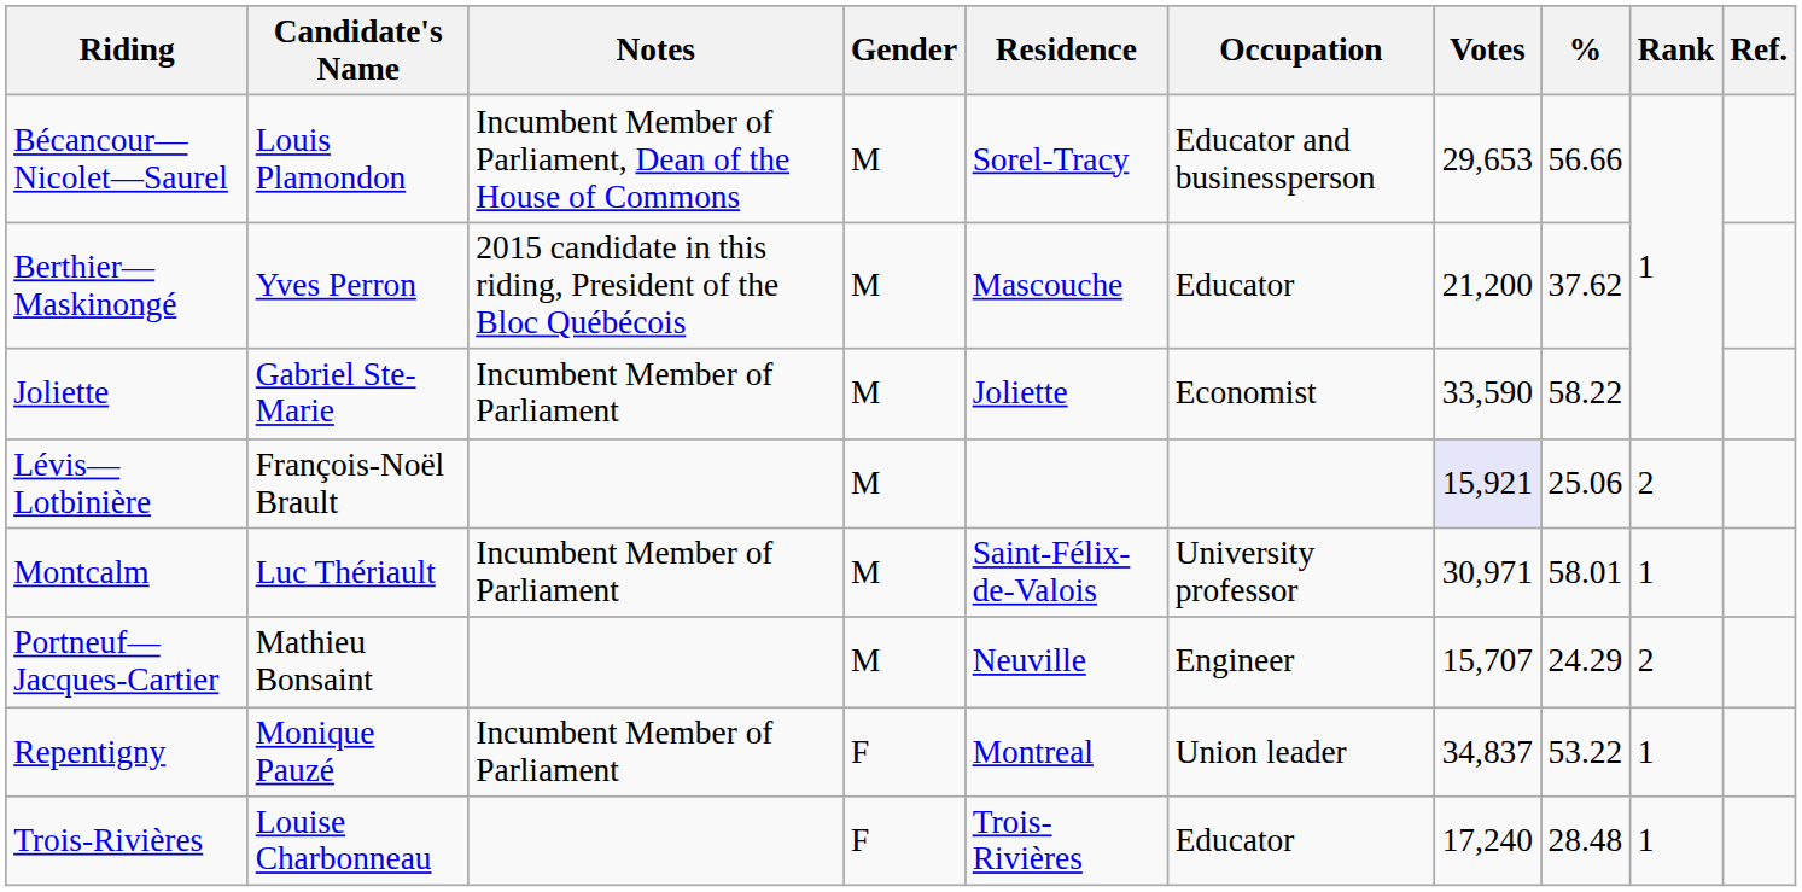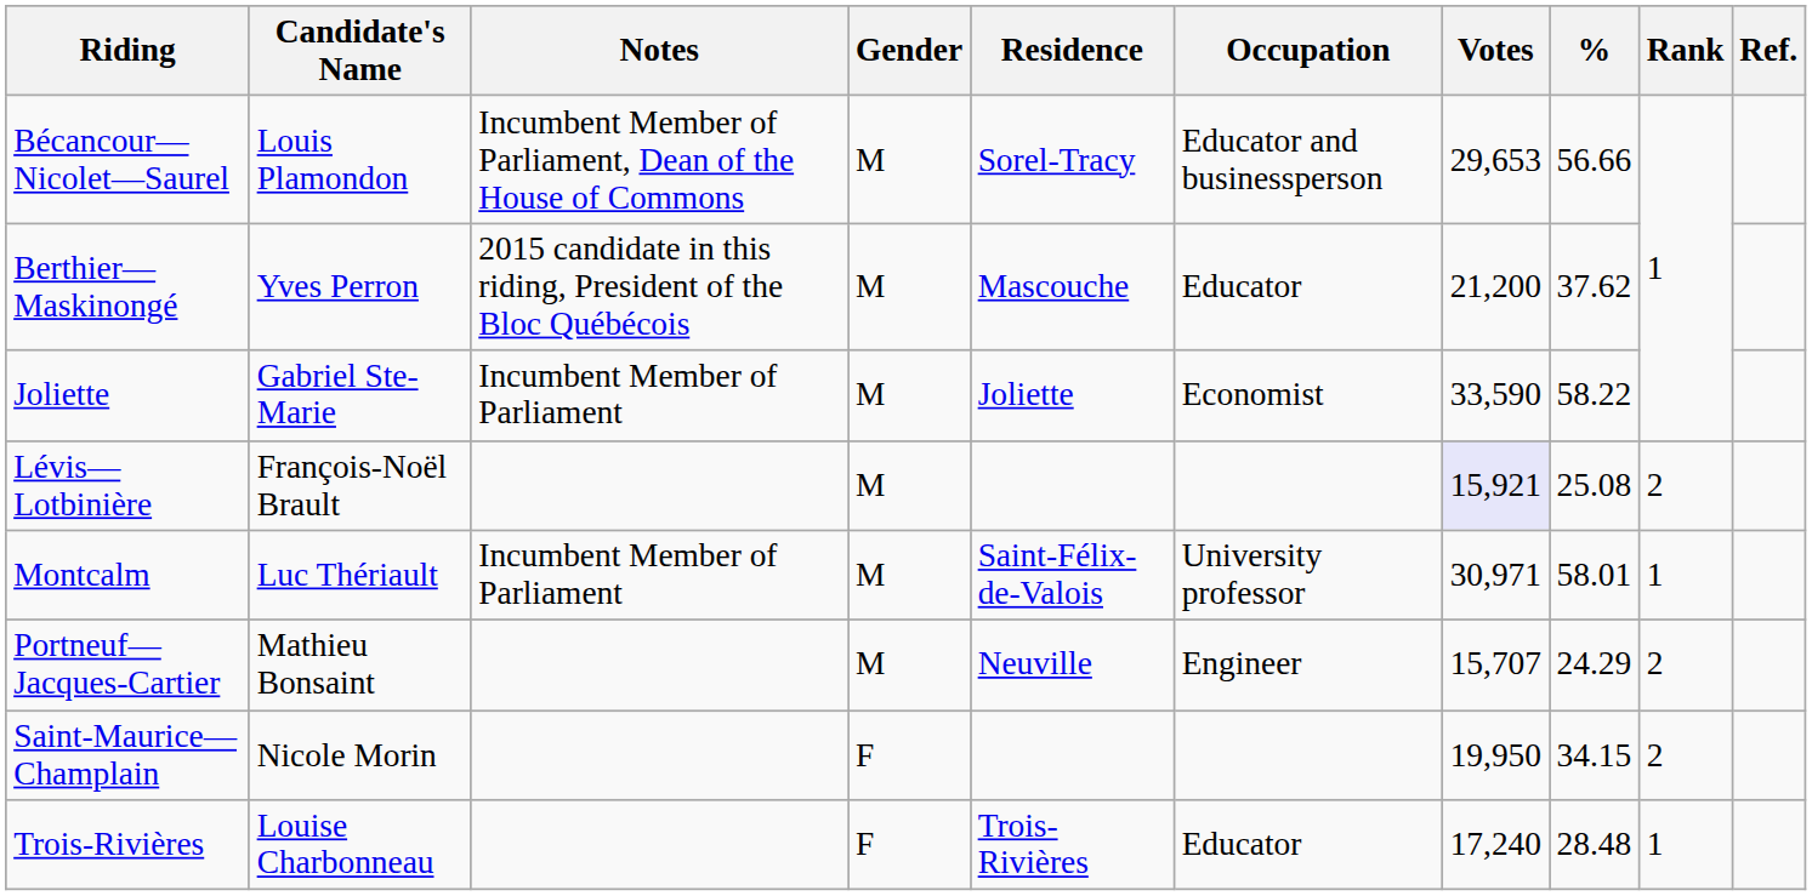Lévis—Lotbinière | %: 25.06 -> 25.08
- row: Repentigny | Monique Pauzé | Incumbent Member of Parliament | F | Montreal | Union leader | 34,837 | 53.22 | 1
+ row: Saint-Maurice—Champlain | Nicole Morin | F | 19,950 | 34.15 | 2
